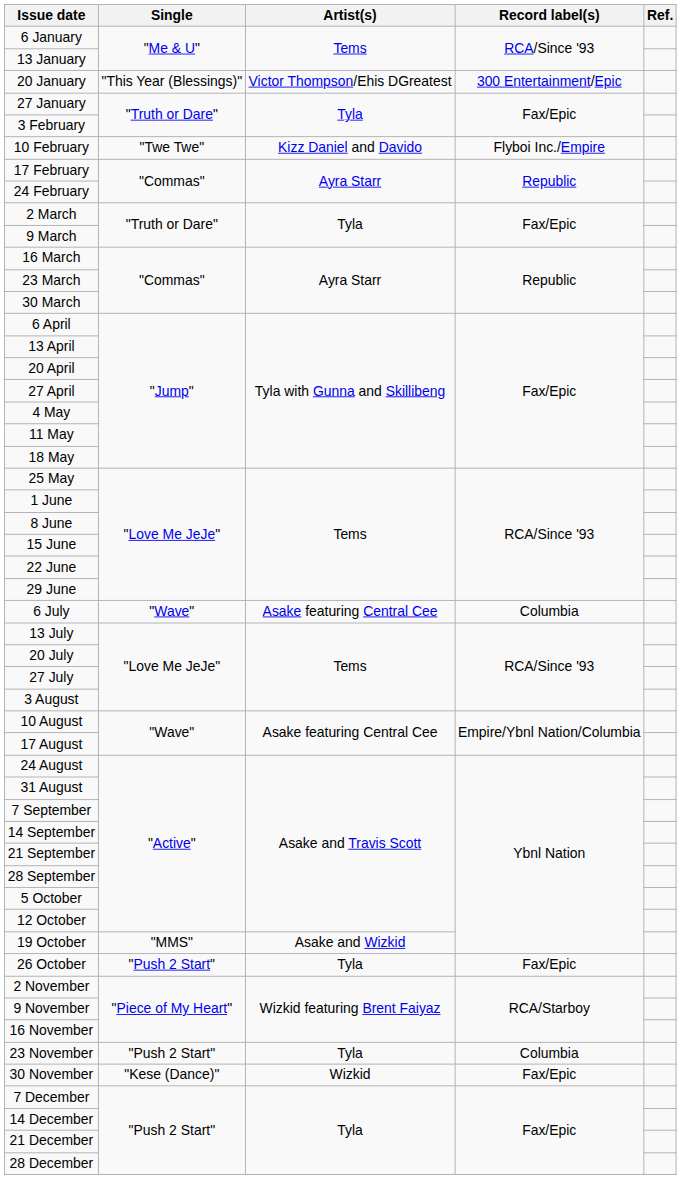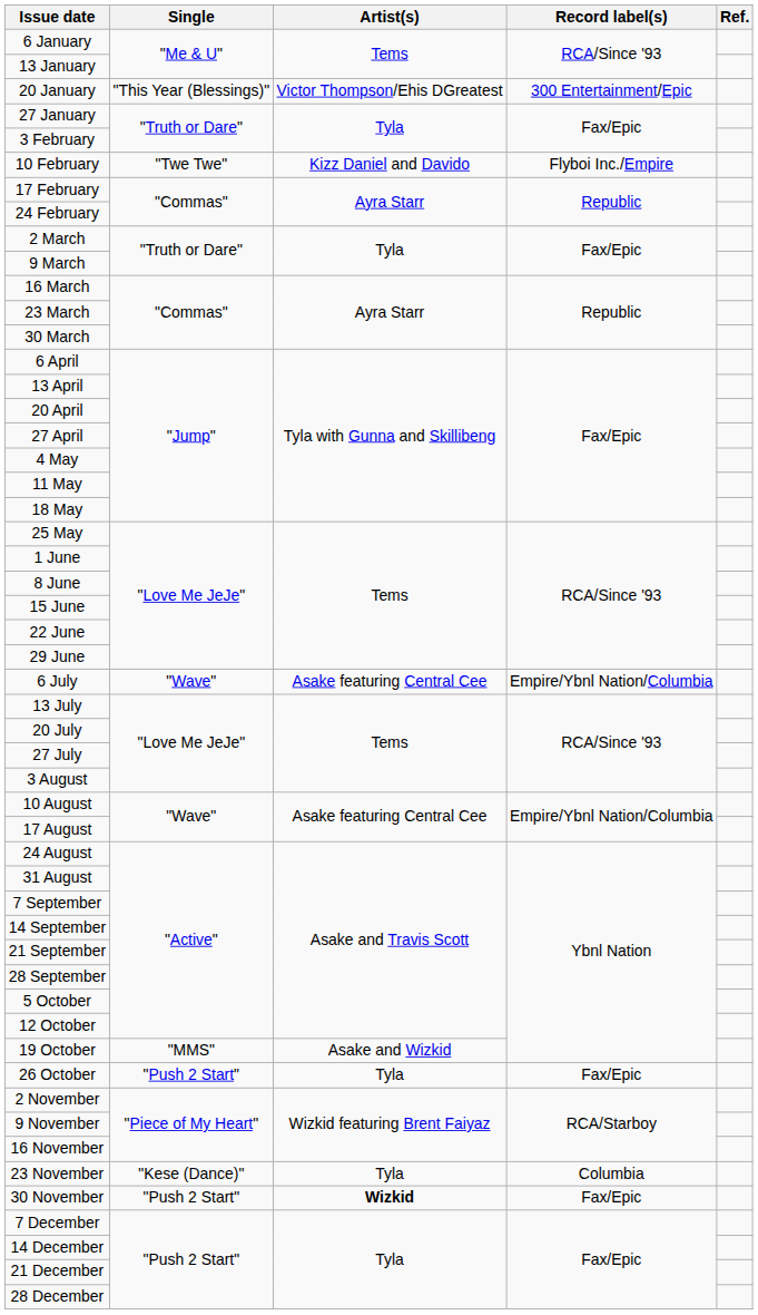6 July | Record label(s): Columbia -> Empire/Ybnl Nation/Columbia
23 November | Single: "Push 2 Start" -> "Kese (Dance)"
30 November | Single: "Kese (Dance)" -> "Push 2 Start"
30 November | Artist(s): normal -> bold
